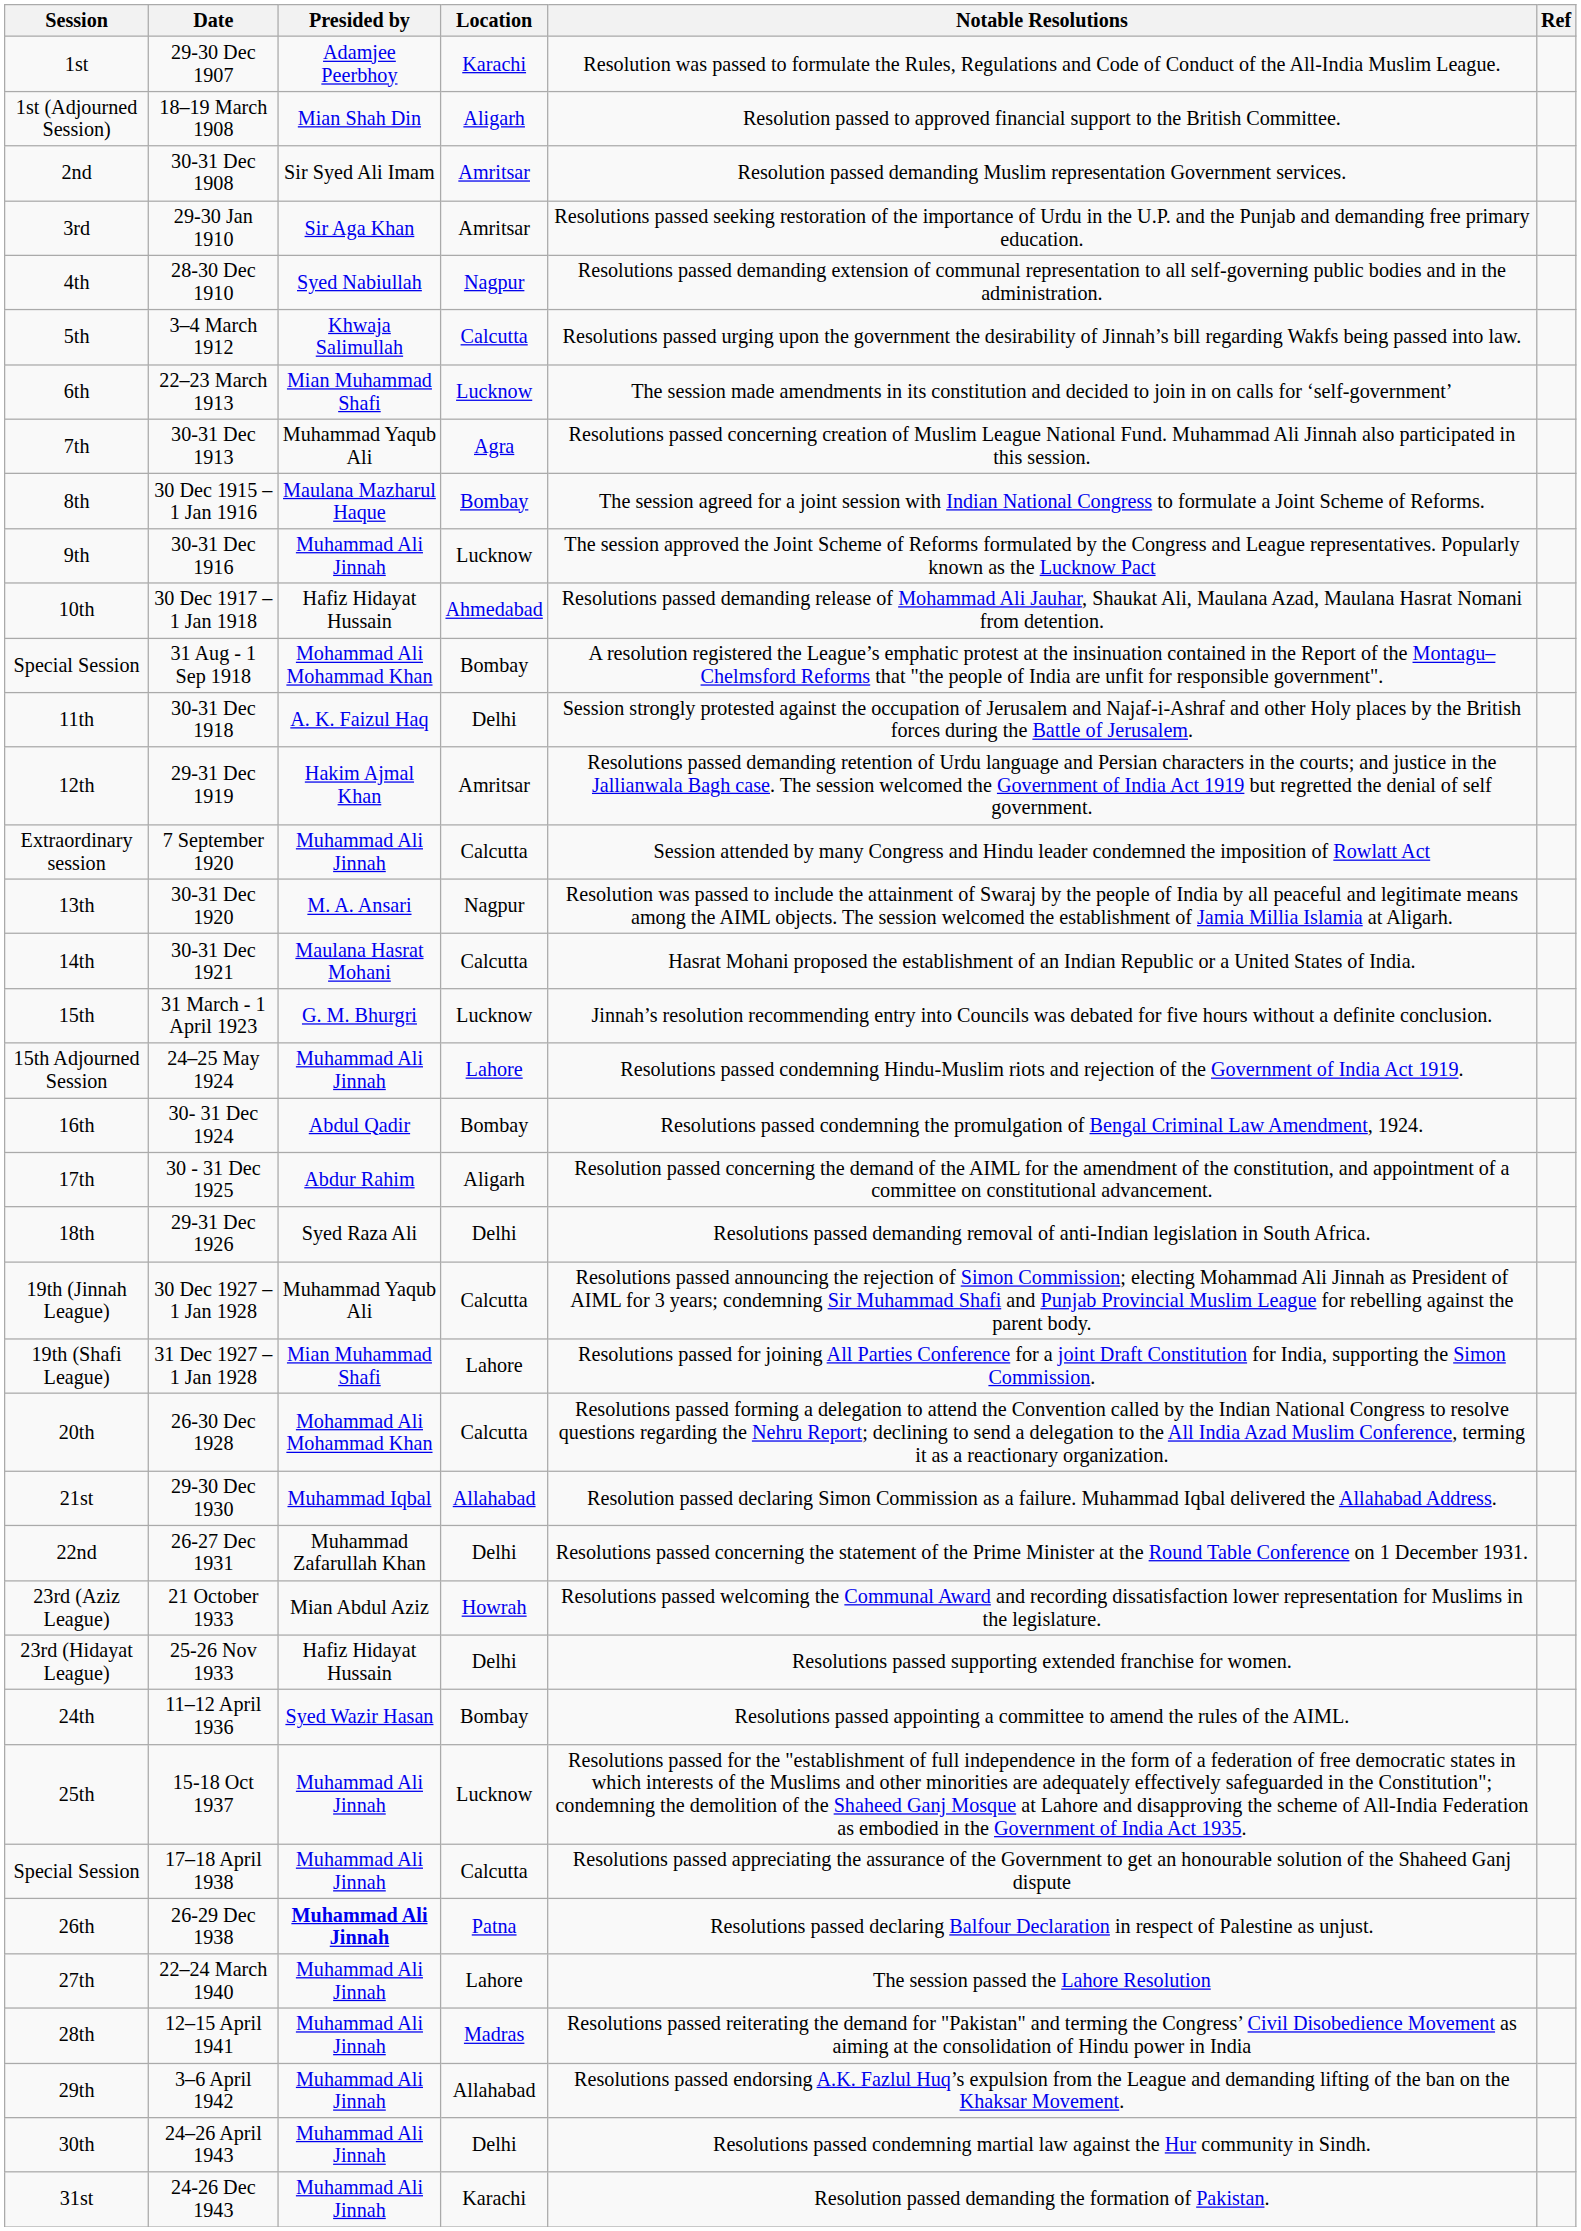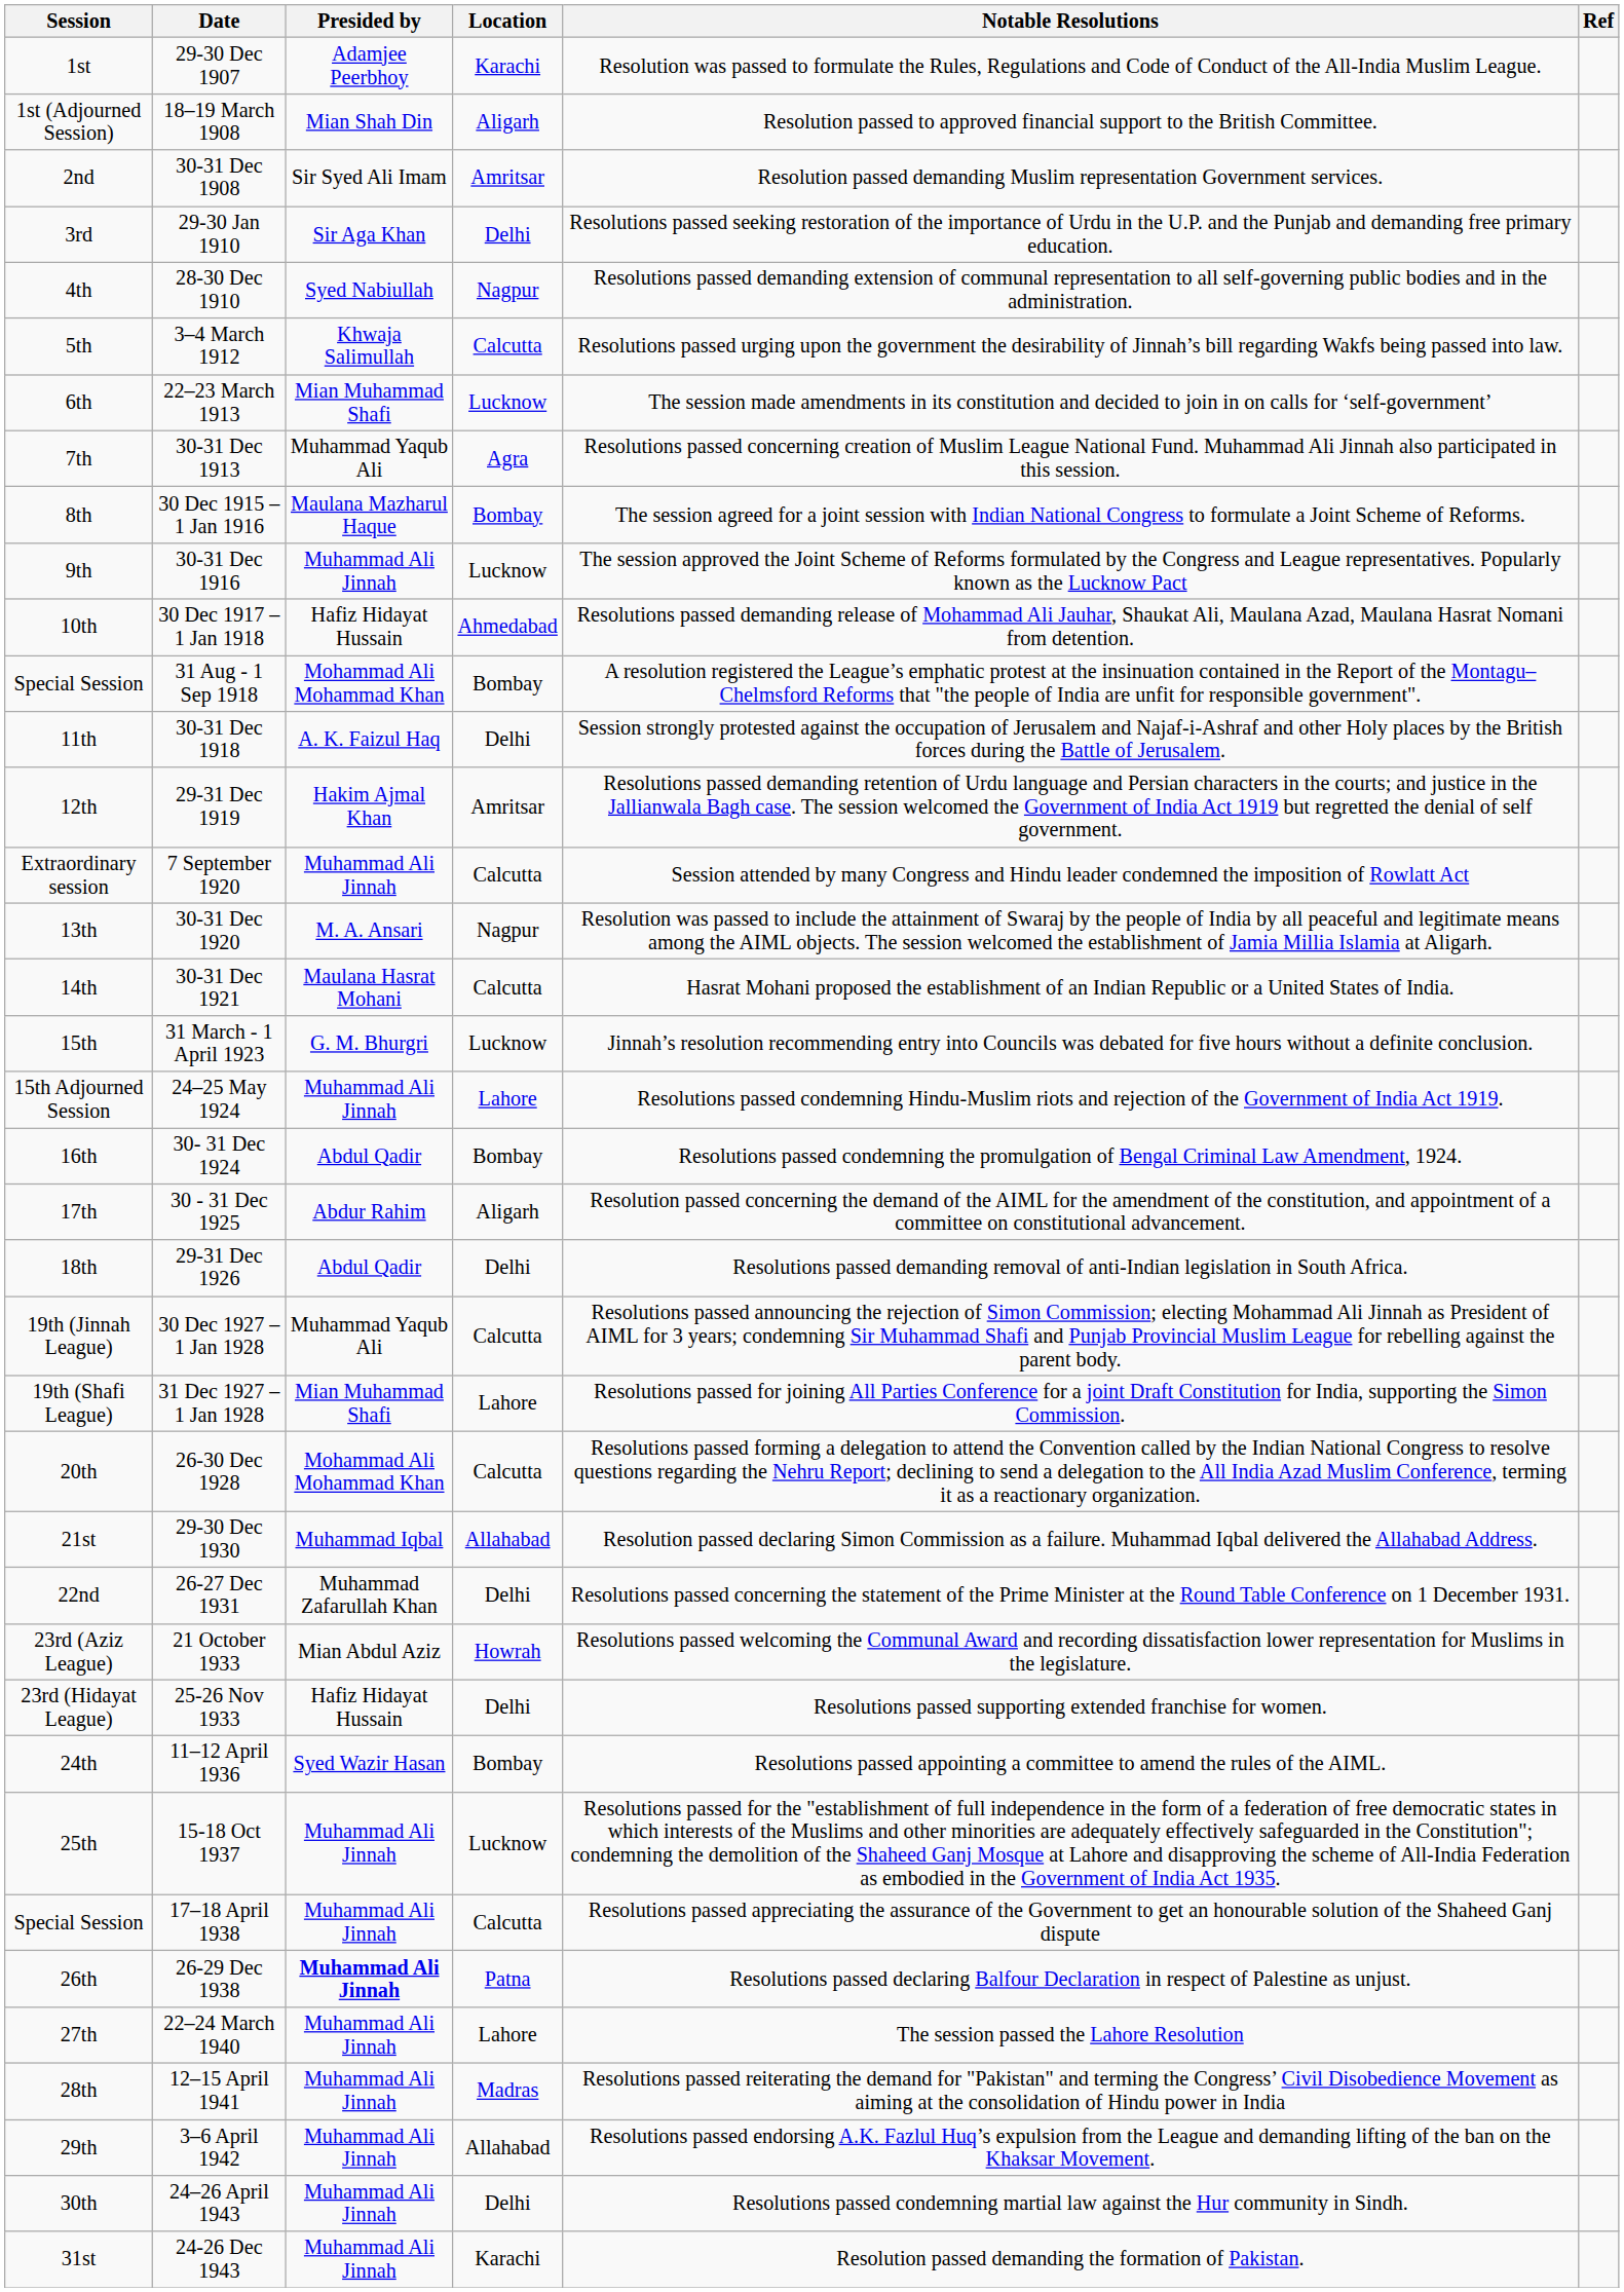29-30 Jan 1910 | Location: Amritsar -> Delhi
29-31 Dec 1926 | Presided by: Syed Raza Ali -> Abdul Qadir
